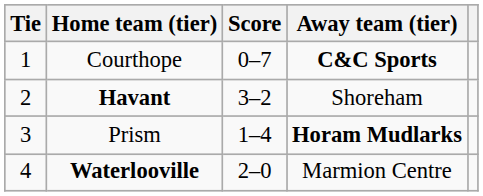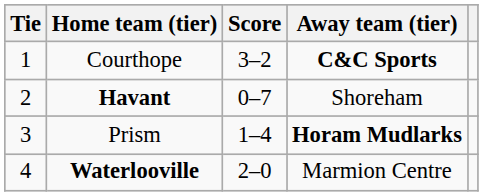Courthope | Score: 0–7 -> 3–2
Havant | Score: 3–2 -> 0–7
